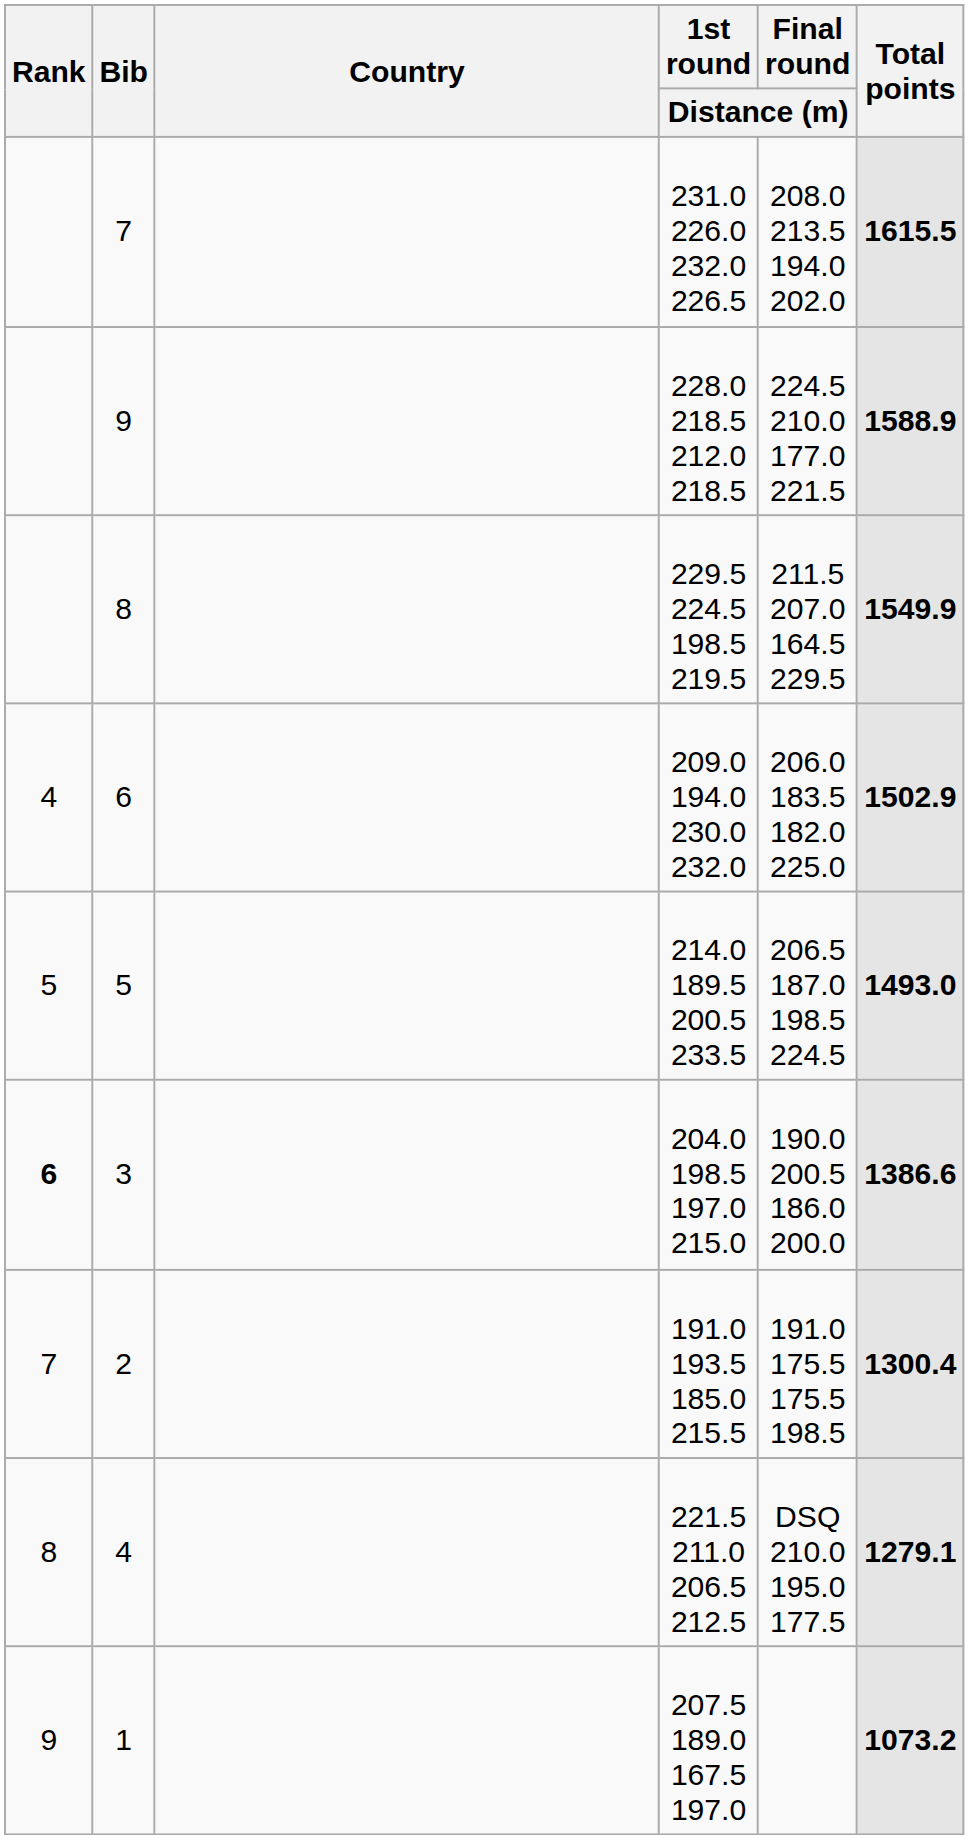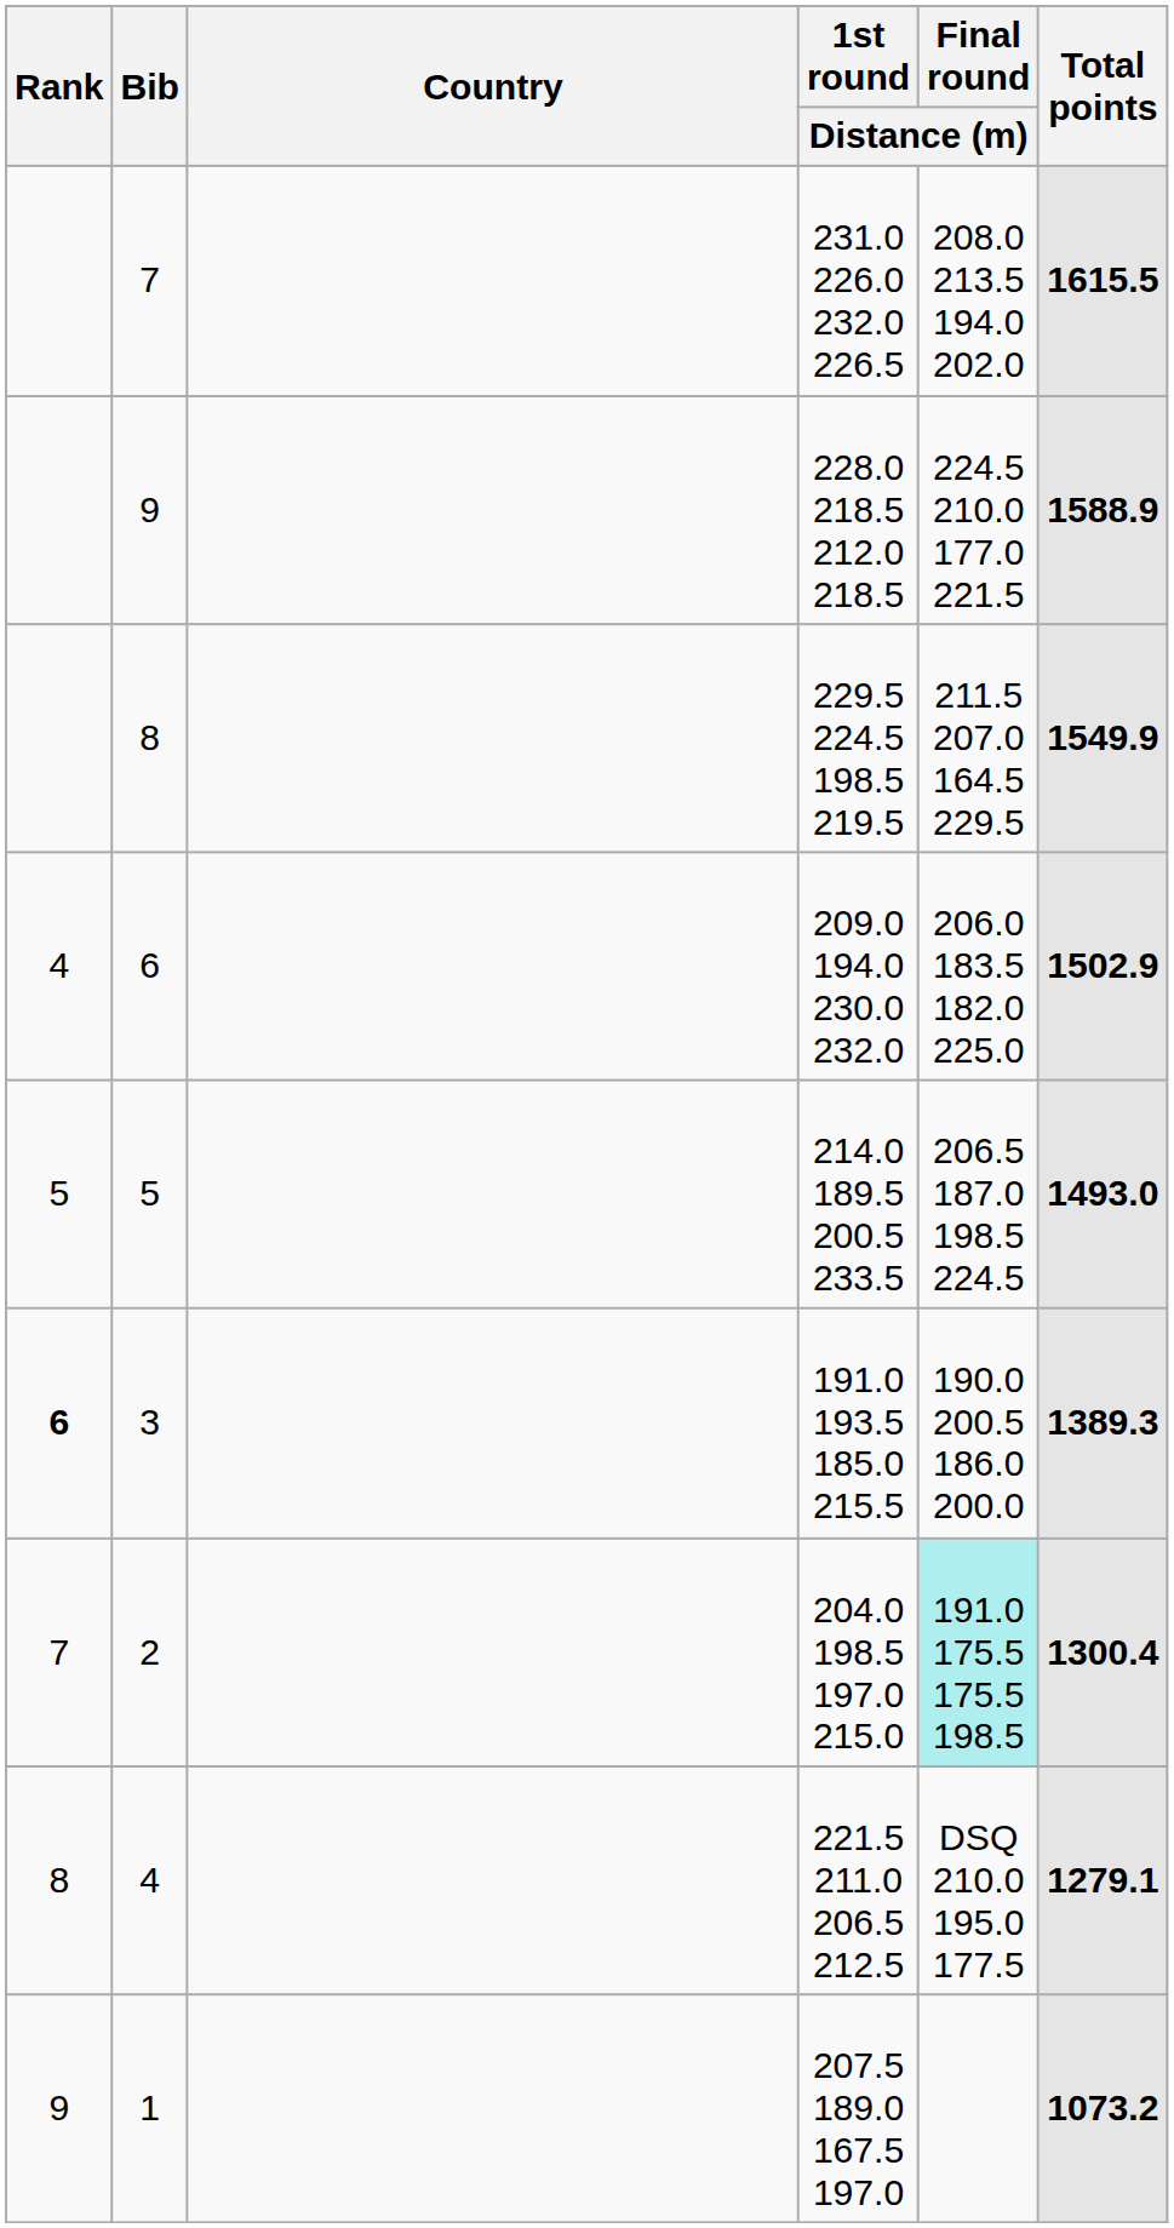3 | 1st round / Distance (m): 204.0 198.5 197.0 215.0 -> 191.0 193.5 185.0 215.5
3 | Total points: 1386.6 -> 1389.3
2 | 1st round / Distance (m): 191.0 193.5 185.0 215.5 -> 204.0 198.5 197.0 215.0
2 | Final round / Distance (m): no background -> paleturquoise background
